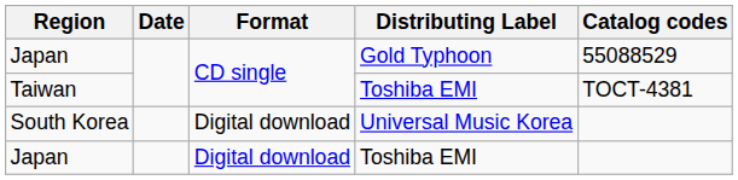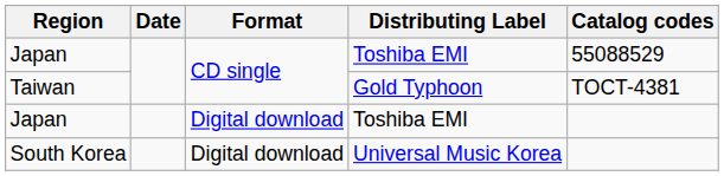Japan / CD single | Distributing Label: Gold Typhoon -> Toshiba EMI
Taiwan | Distributing Label: Toshiba EMI -> Gold Typhoon
rows swapped: Japan / Digital download <-> South Korea
